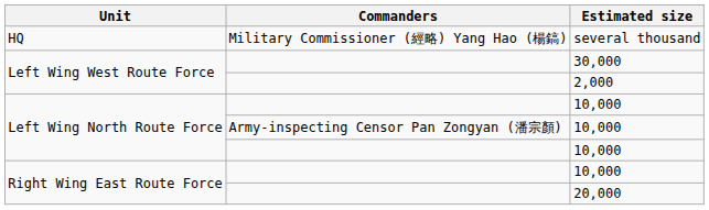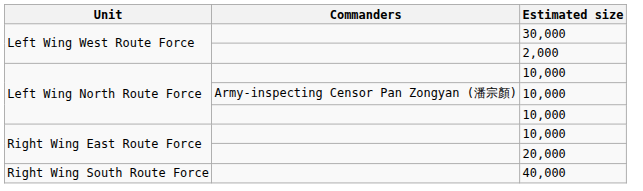- row: HQ | Military Commissioner (經略) Yang Hao (楊鎬) | several thousand
+ row: Right Wing South Route Force | 40,000
